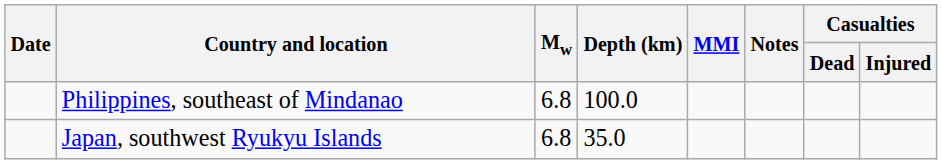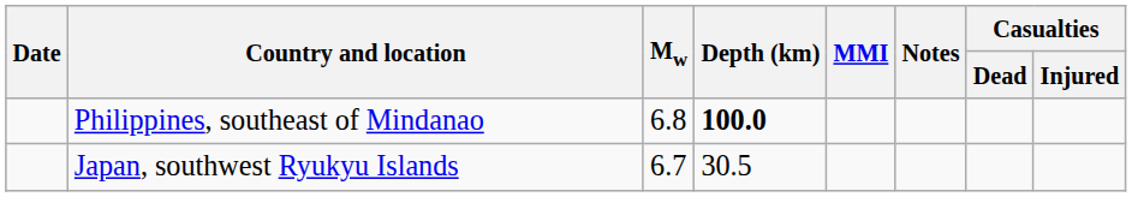Philippines, southeast of Mindanao | Depth (km): normal -> bold
Japan, southwest Ryukyu Islands | Mw: 6.8 -> 6.7
Japan, southwest Ryukyu Islands | Depth (km): 35.0 -> 30.5
